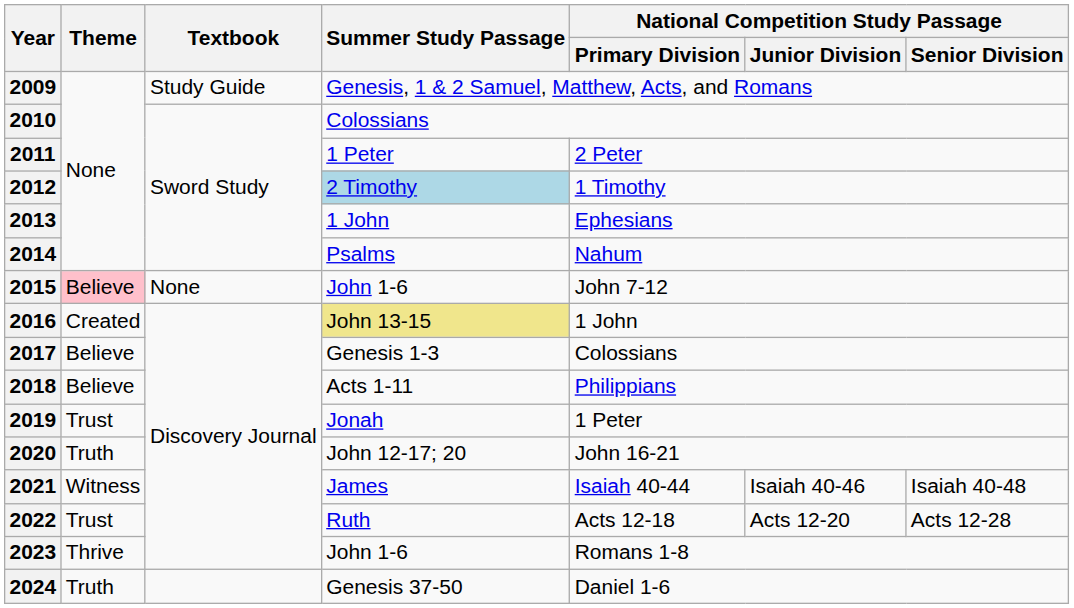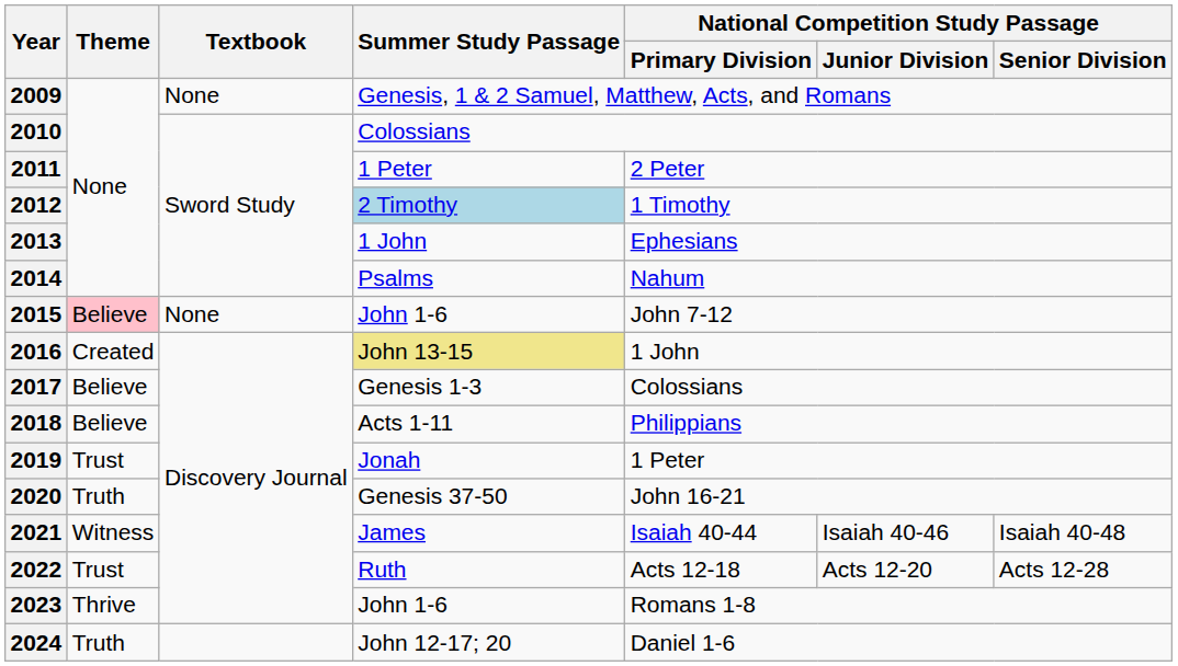2009 | Textbook: Study Guide -> None
2020 | Summer Study Passage: John 12-17; 20 -> Genesis 37-50
2024 | Summer Study Passage: Genesis 37-50 -> John 12-17; 20
